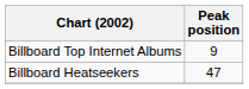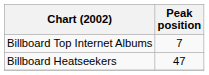Billboard Top Internet Albums | Peak position: 9 -> 7
